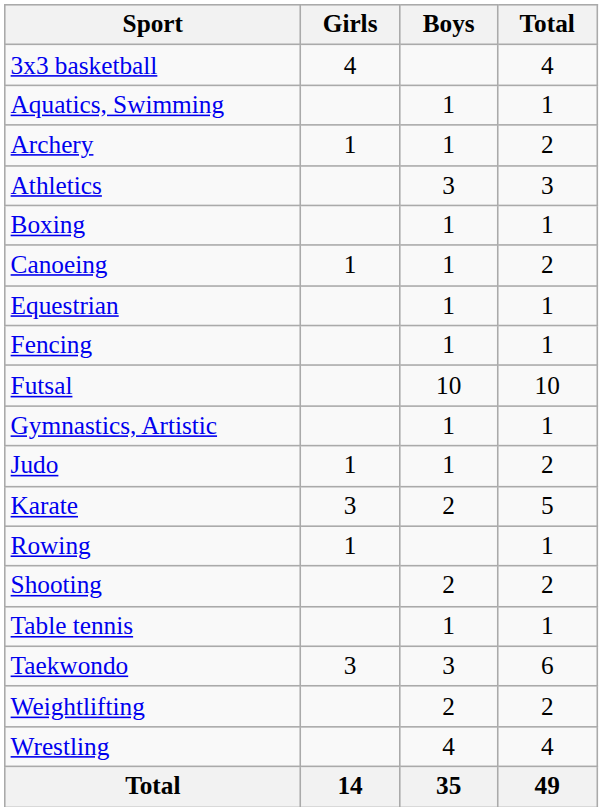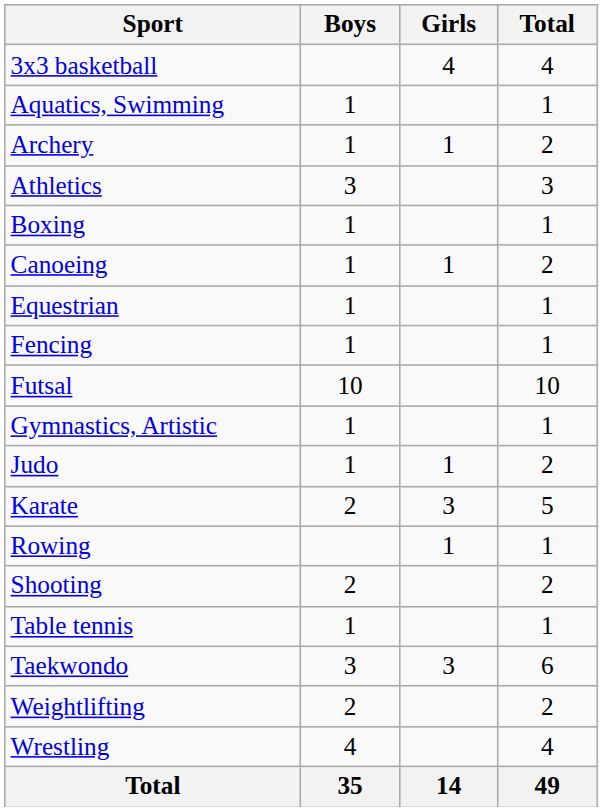columns swapped: Boys <-> Girls
